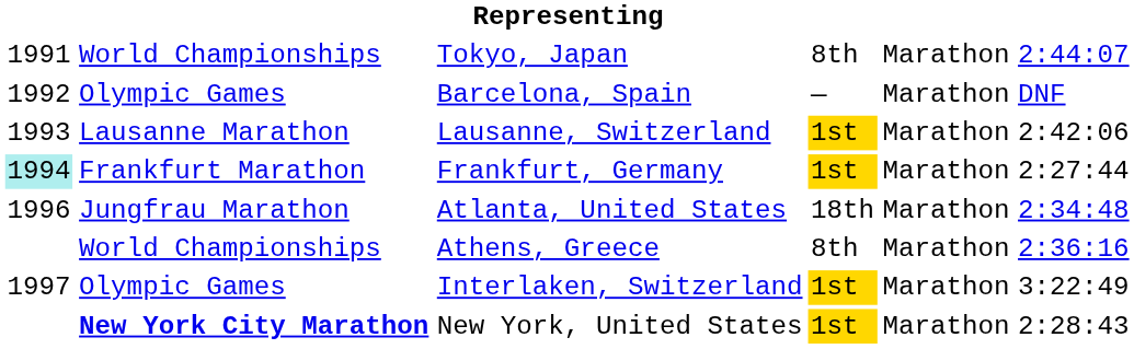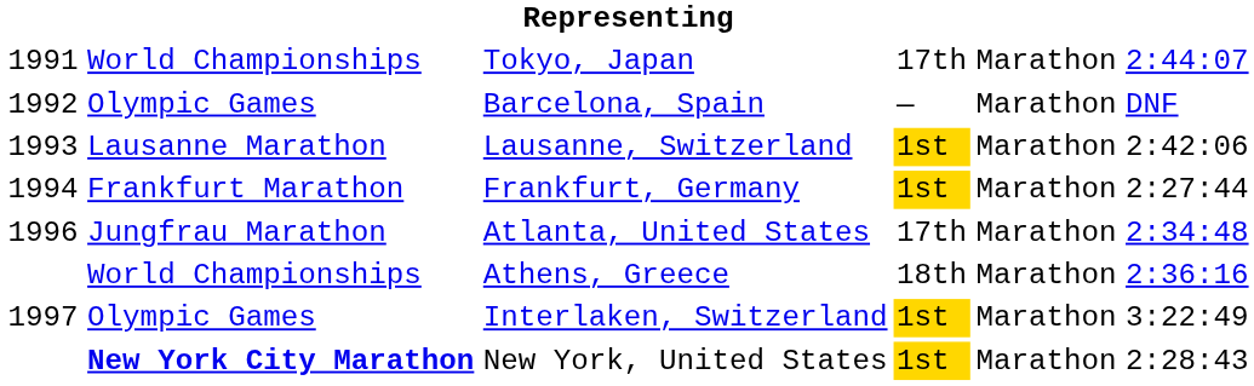Tokyo, Japan | column 4: 8th -> 17th
Frankfurt, Germany | column 1: paleturquoise background -> no background
Atlanta, United States | column 4: 18th -> 17th
Athens, Greece | column 4: 8th -> 18th
